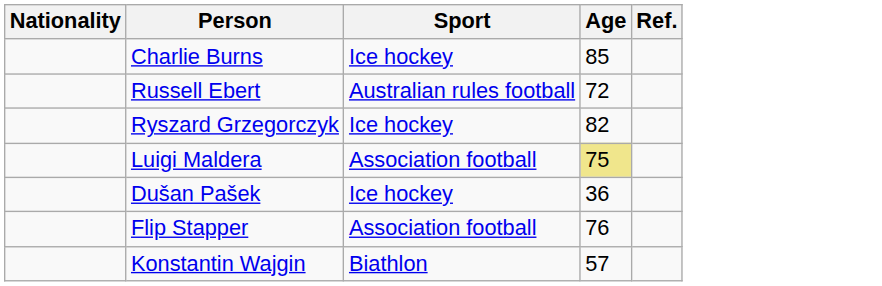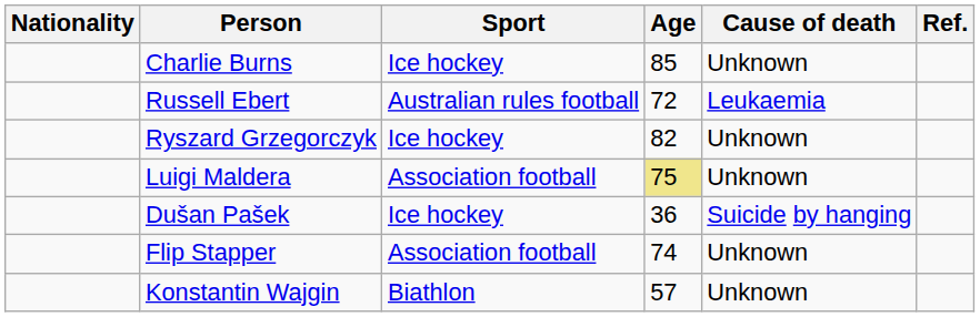+ column: Cause of death | Unknown | Leukaemia | Unknown | Unknown | Suicide by hanging | Unknown | Unknown
Flip Stapper | Age: 76 -> 74
